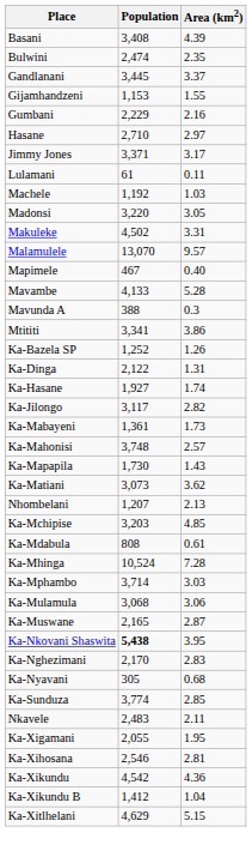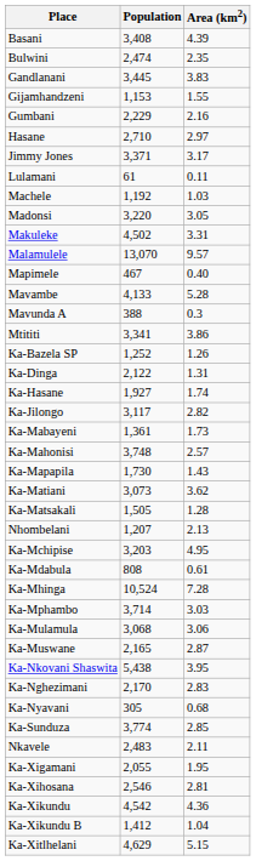Gandlanani | Area (km2): 3.37 -> 3.83
+ row: Ka-Matsakali | 1,505 | 1.28
Ka-Mchipise | Area (km2): 4.85 -> 4.95
Ka-Nkovani Shaswita | Population: bold -> normal
